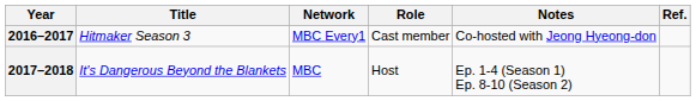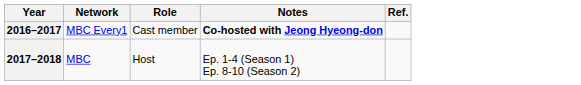- column: Title | Hitmaker Season 3 | It's Dangerous Beyond the Blankets
2016–2017 | Notes: normal -> bold
